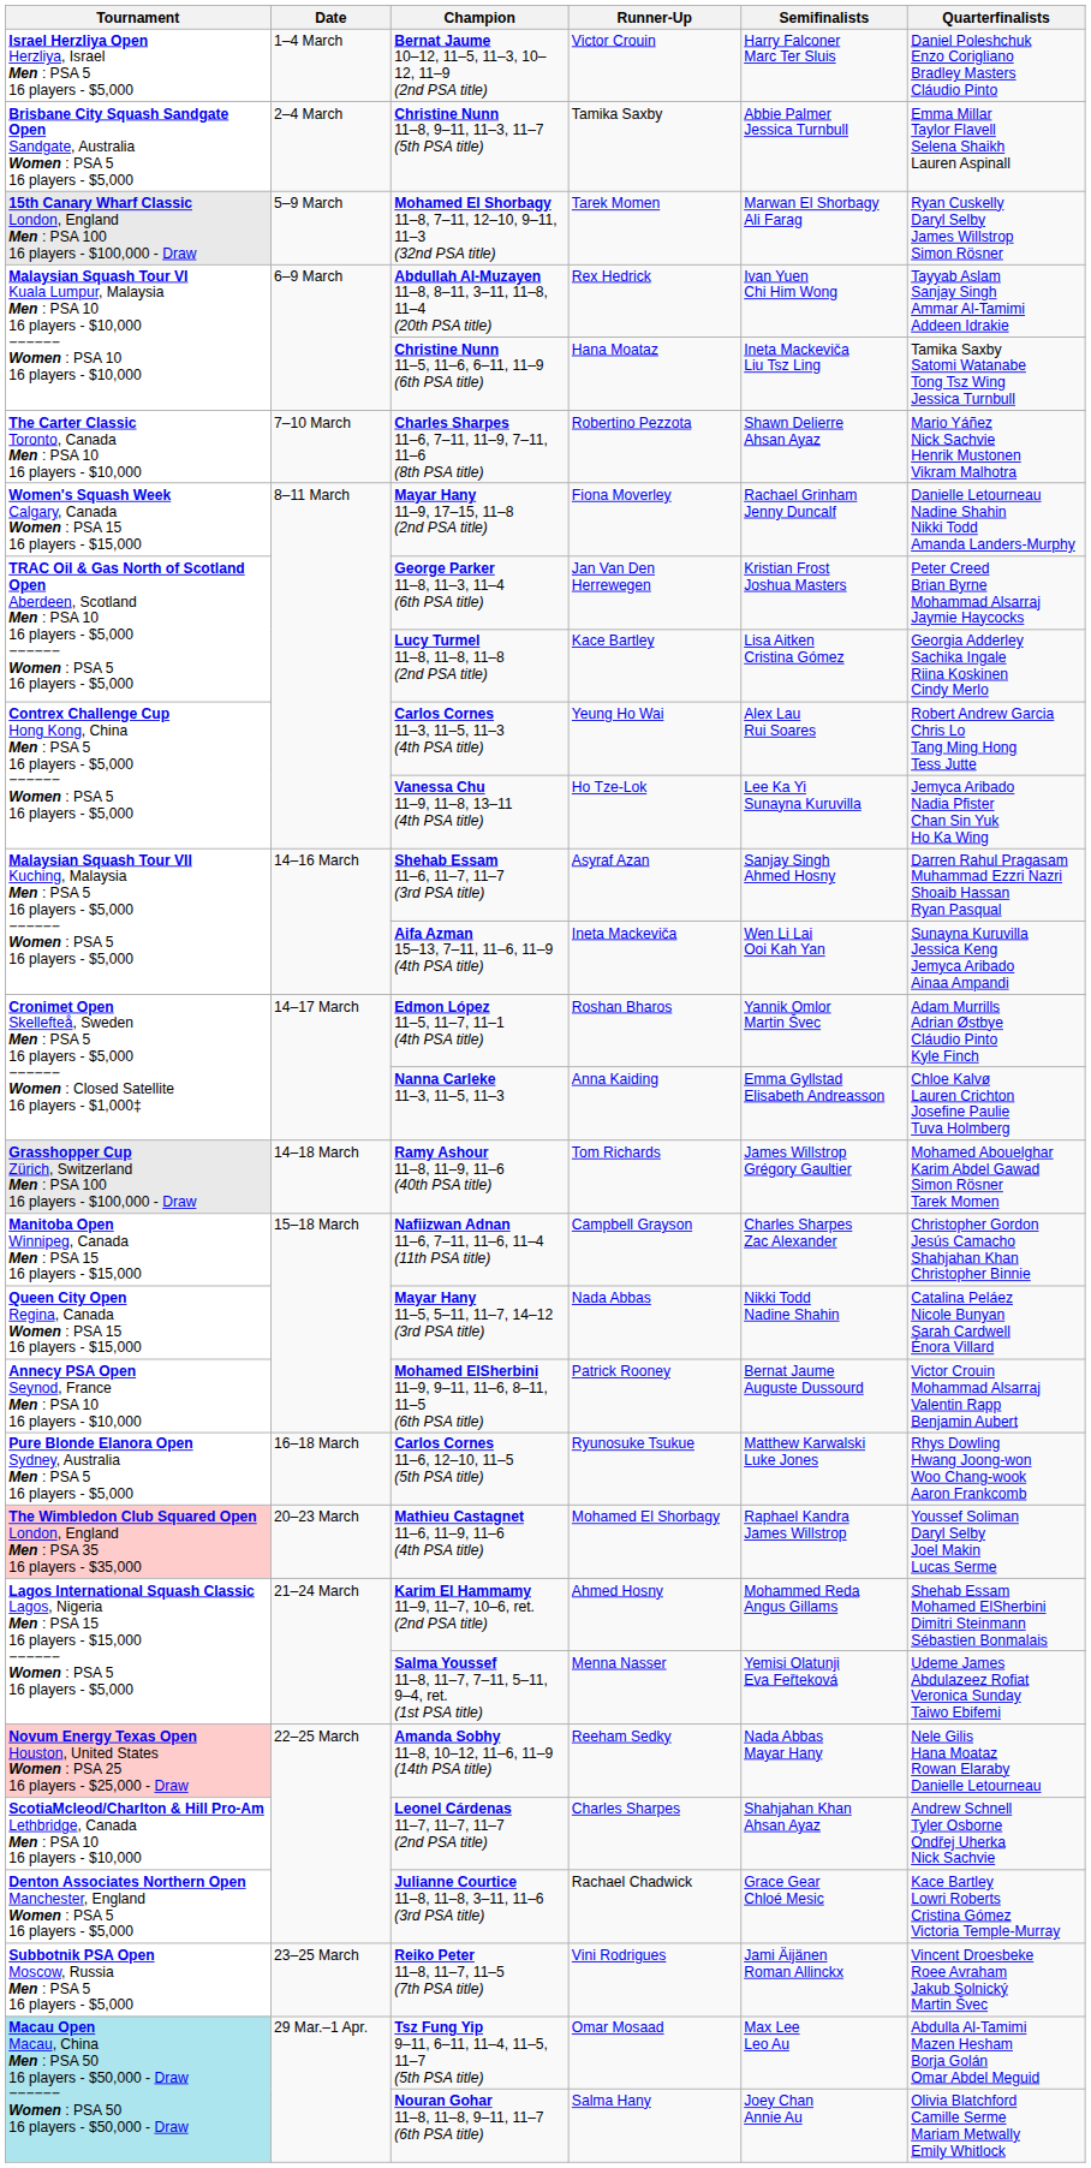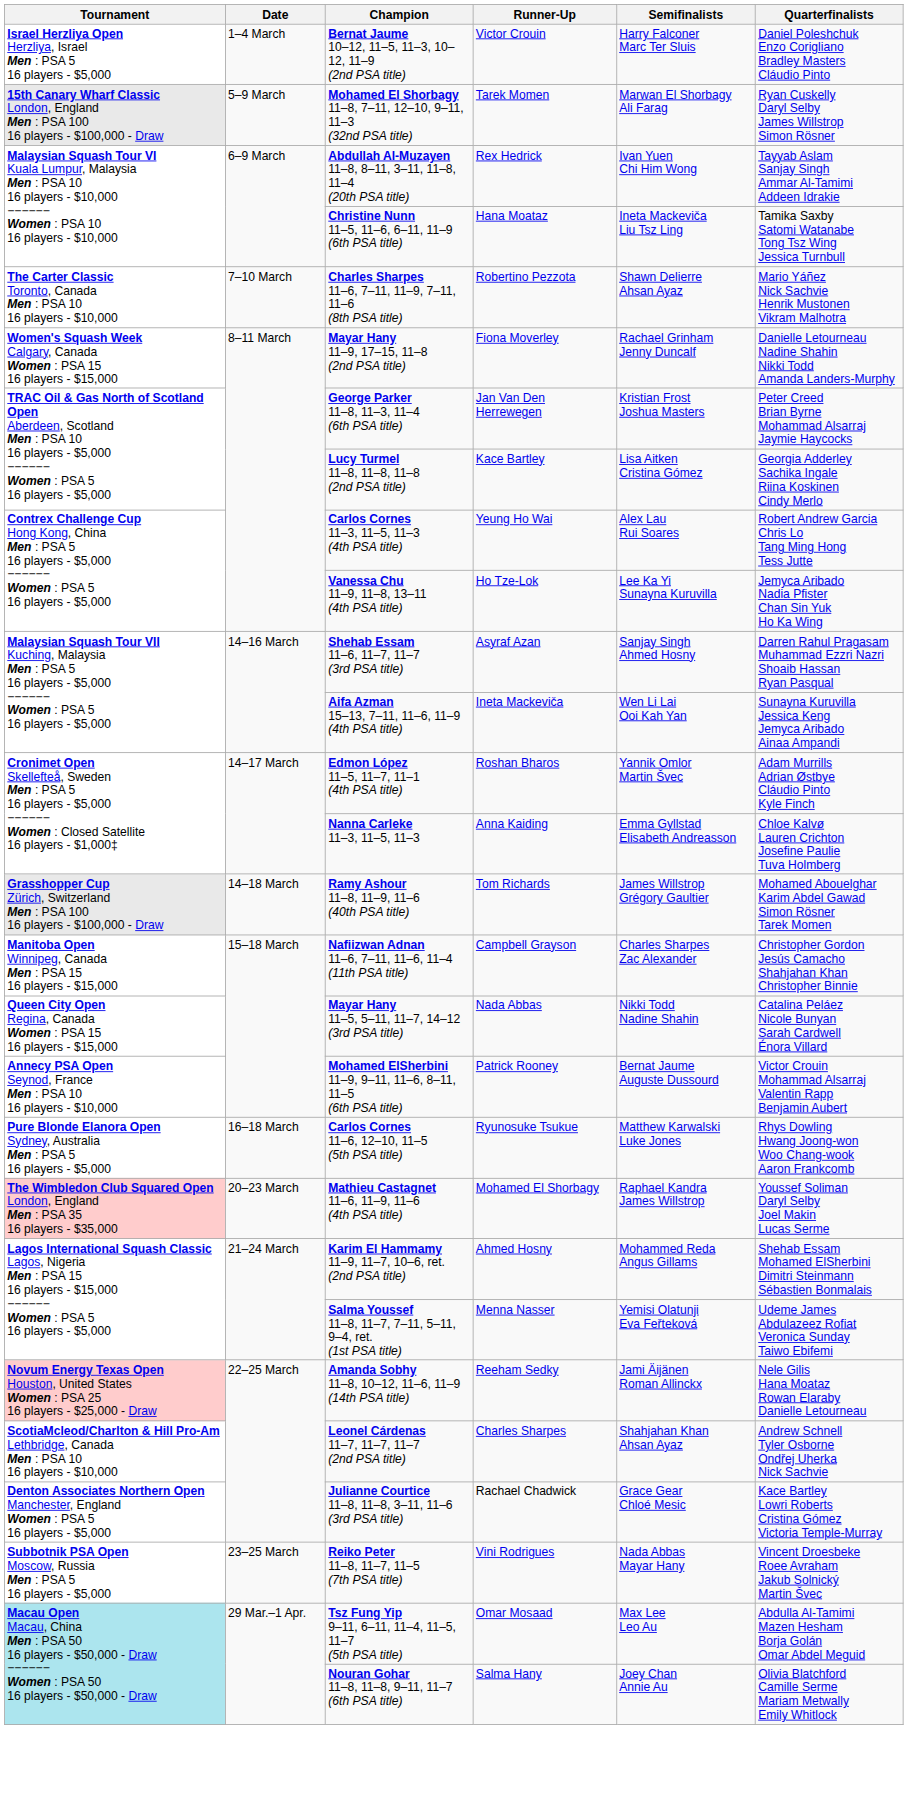- row: Brisbane City Squash Sandgate Open Sandgate, Australia Women : PSA 5 16 players - $5,000 | 2–4 March | Christine Nunn 11–8, 9–11, 11–3, 11–7 (5th PSA title) | Tamika Saxby | Abbie Palmer Jessica Turnbull | Emma Millar Taylor Flavell Selena Shaikh Lauren Aspinall
Amanda Sobhy 11–8, 10–12, 11–6, 11–9 (14th PSA title) | Semifinalists: Nada Abbas Mayar Hany -> Jami Äijänen Roman Allinckx
Reiko Peter 11–8, 11–7, 11–5 (7th PSA title) | Semifinalists: Jami Äijänen Roman Allinckx -> Nada Abbas Mayar Hany
